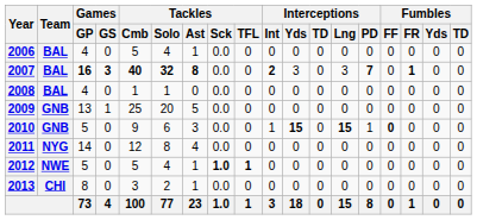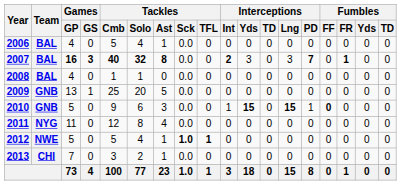2011 | Games / GP: 14 -> 11
2013 | Games / GP: 8 -> 7
